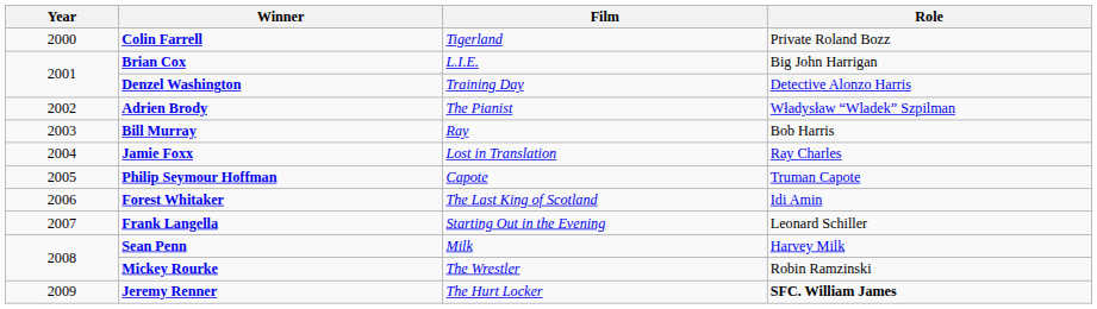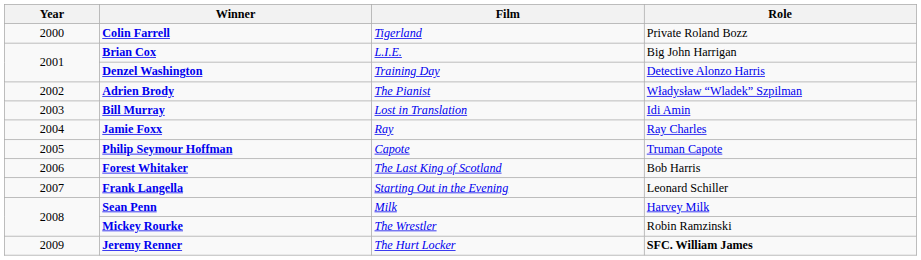Bill Murray | Film: Ray -> Lost in Translation
Bill Murray | Role: Bob Harris -> Idi Amin
Jamie Foxx | Film: Lost in Translation -> Ray
Forest Whitaker | Role: Idi Amin -> Bob Harris
